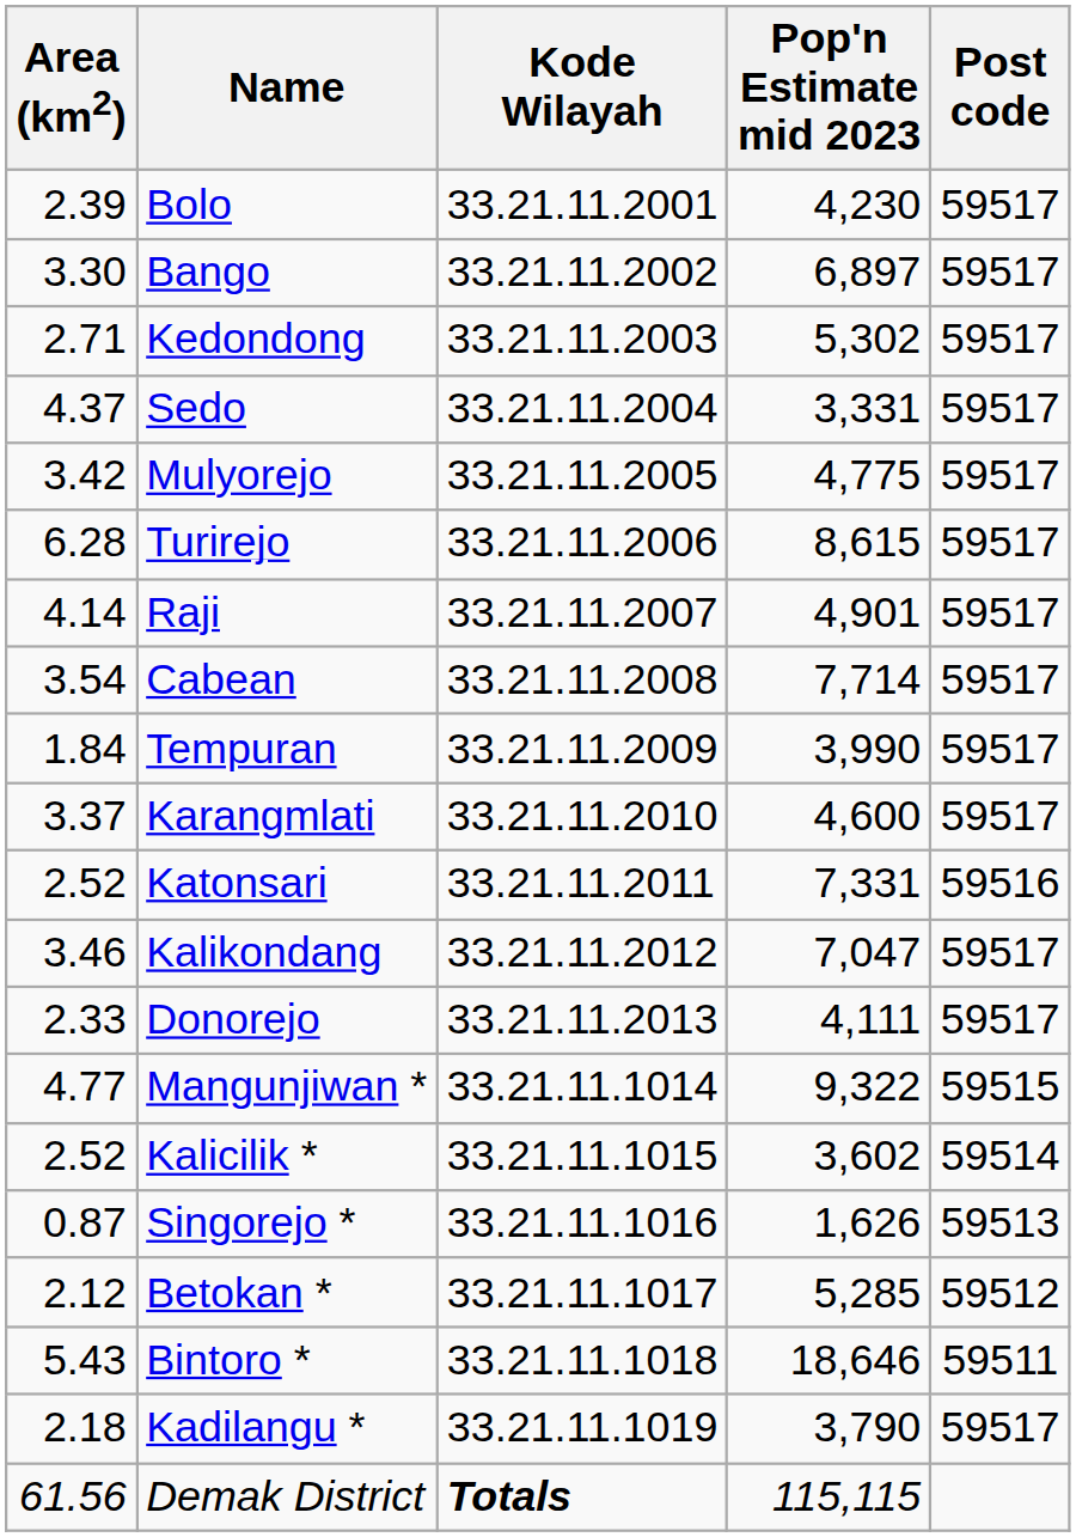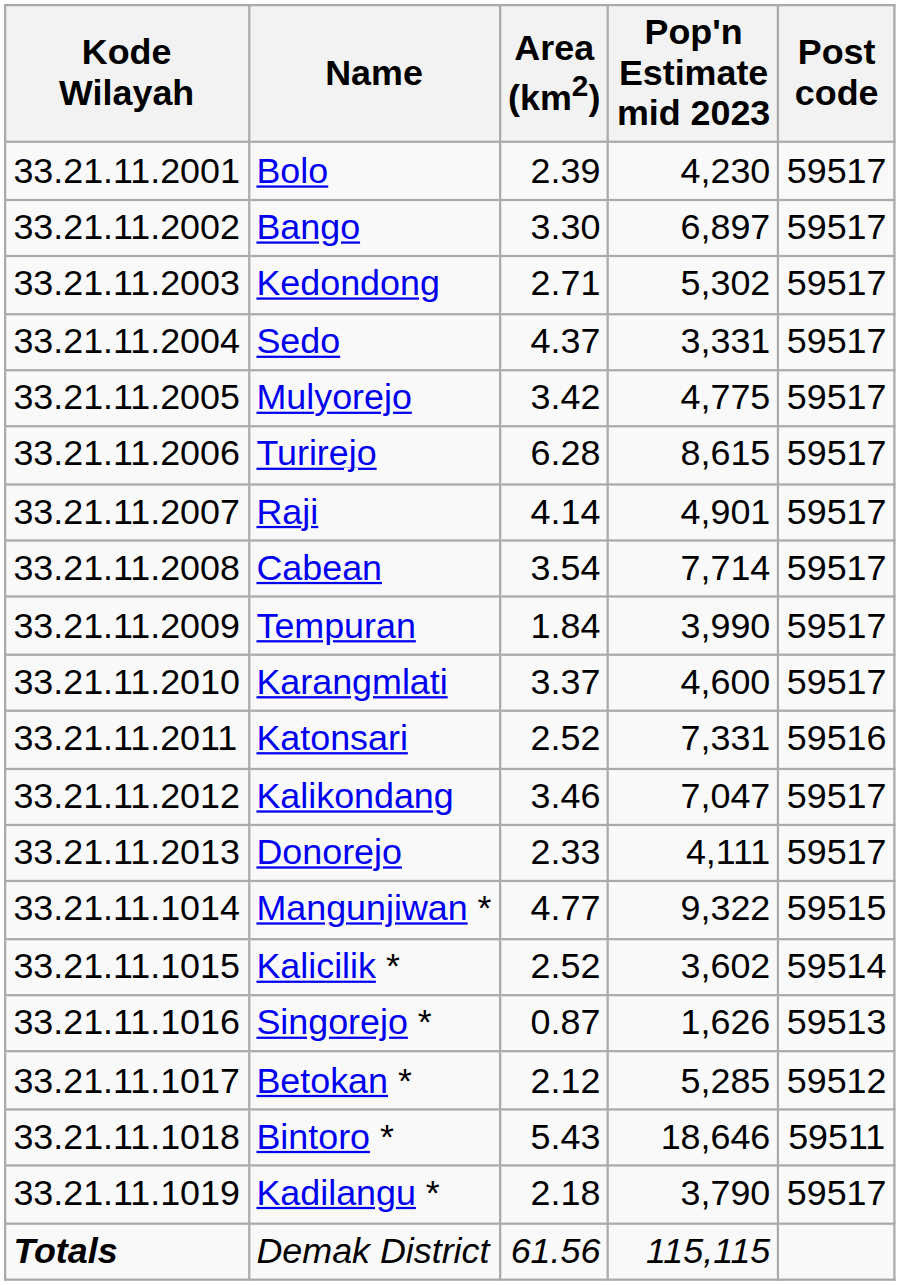columns swapped: Kode Wilayah <-> Area (km2)
